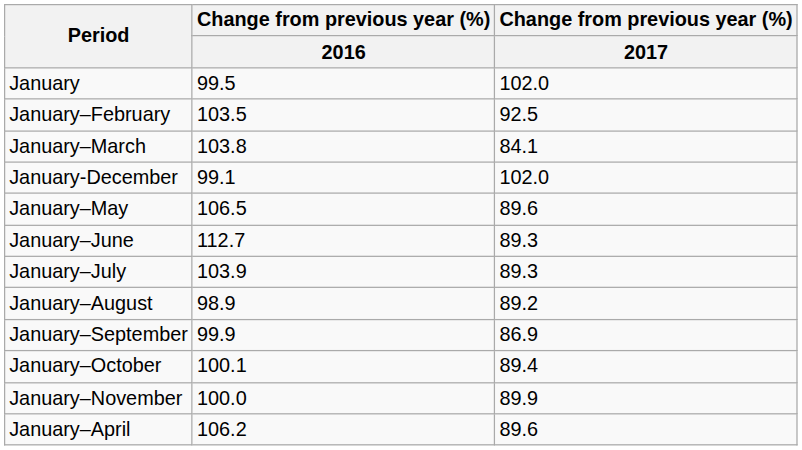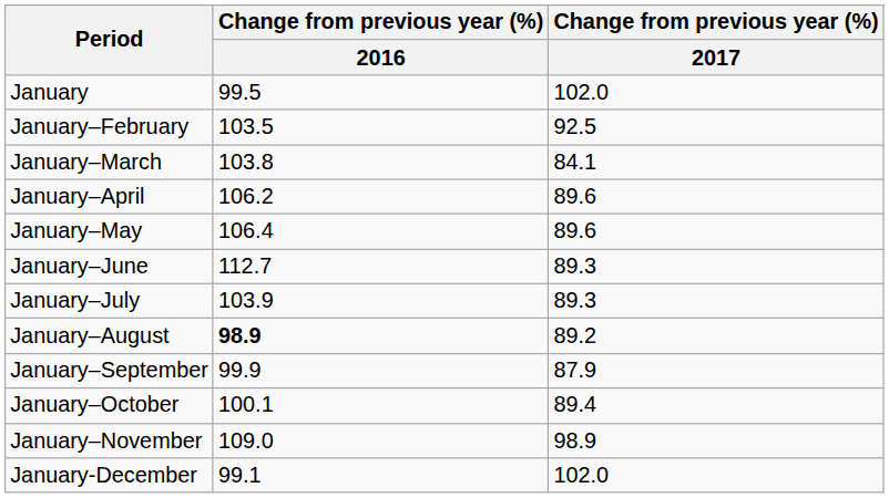rows swapped: January–April <-> January-December
January–May | Change from previous year (%) / 2016: 106.5 -> 106.4
January–August | Change from previous year (%) / 2016: normal -> bold
January–September | Change from previous year (%) / 2017: 86.9 -> 87.9
January–November | Change from previous year (%) / 2016: 100.0 -> 109.0
January–November | Change from previous year (%) / 2017: 89.9 -> 98.9
